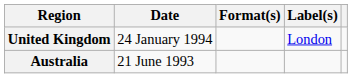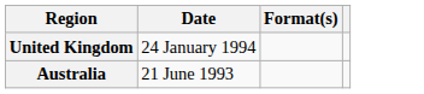- column: Label(s) | London
